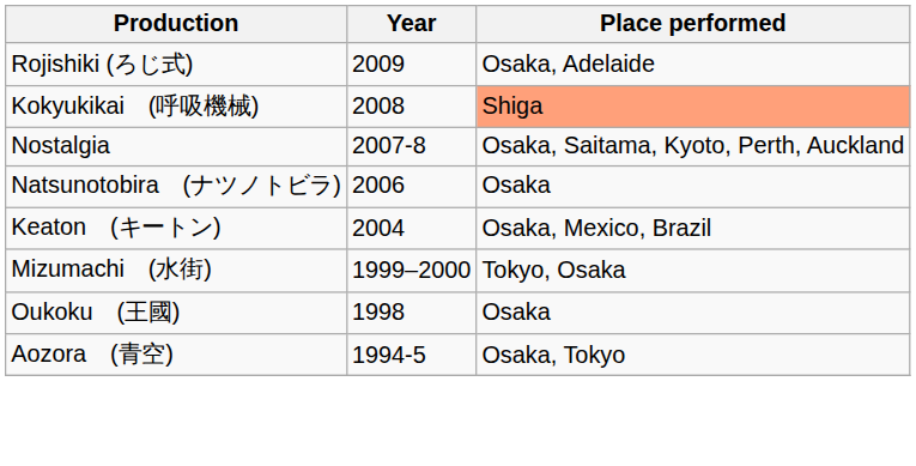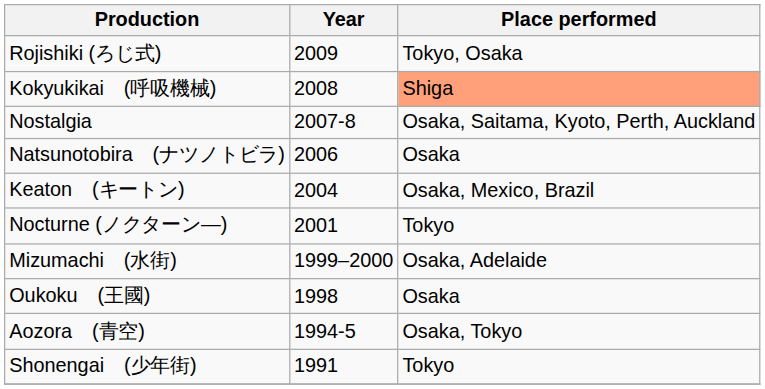Rojishiki (ろじ式) | Place performed: Osaka, Adelaide -> Tokyo, Osaka
+ row: Nocturne (ノクターン―) | 2001 | Tokyo
Mizumachi (水街) | Place performed: Tokyo, Osaka -> Osaka, Adelaide
+ row: Shonengai (少年街) | 1991 | Tokyo
